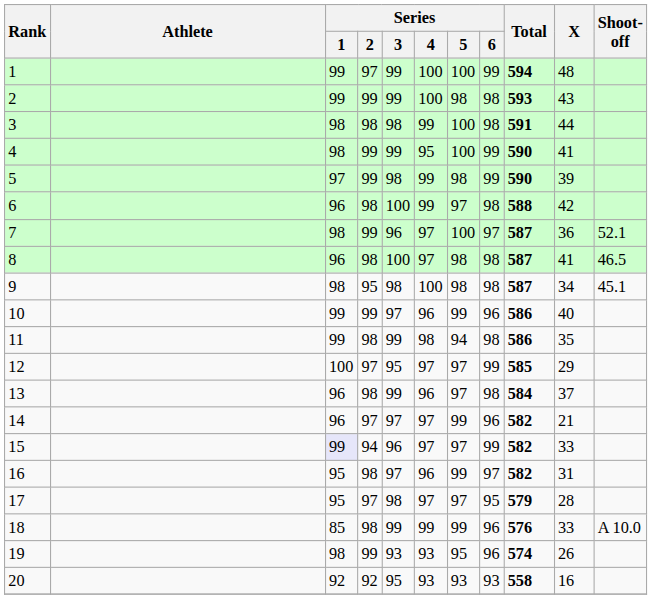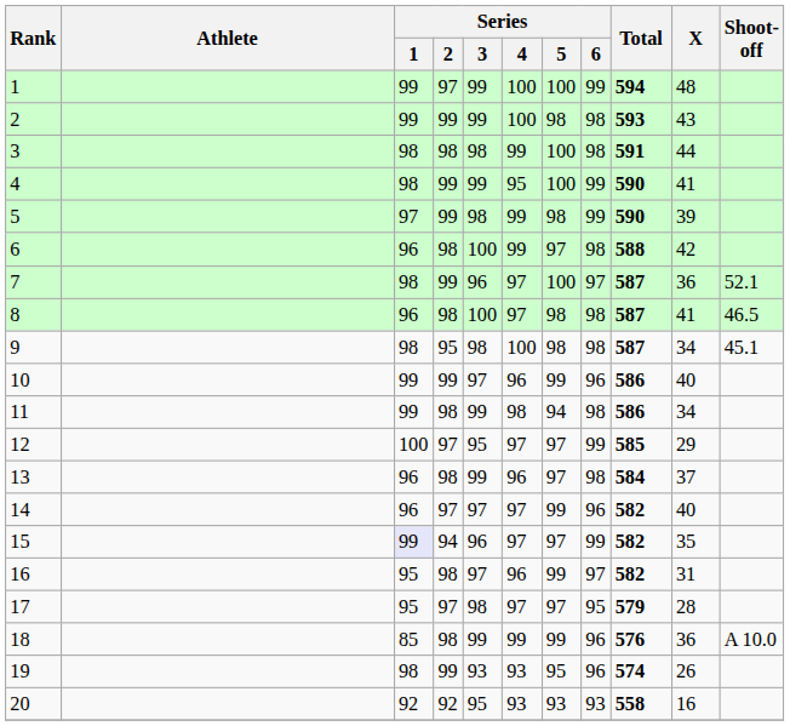11 | X: 35 -> 34
14 | X: 21 -> 40
15 | X: 33 -> 35
18 | X: 33 -> 36
